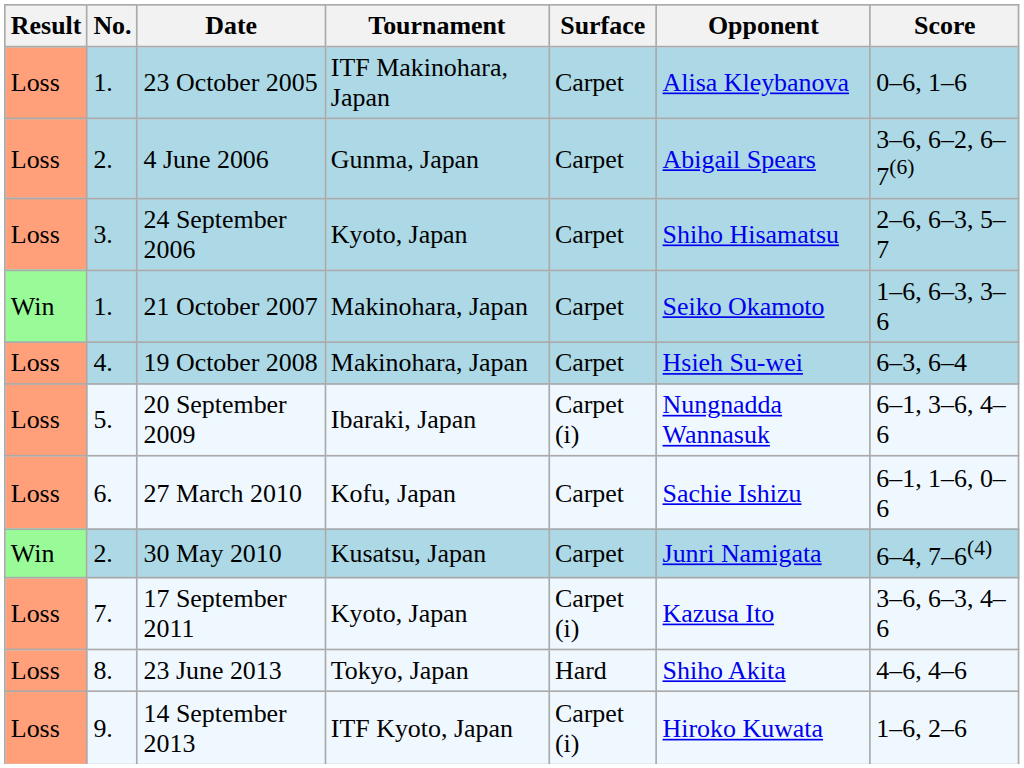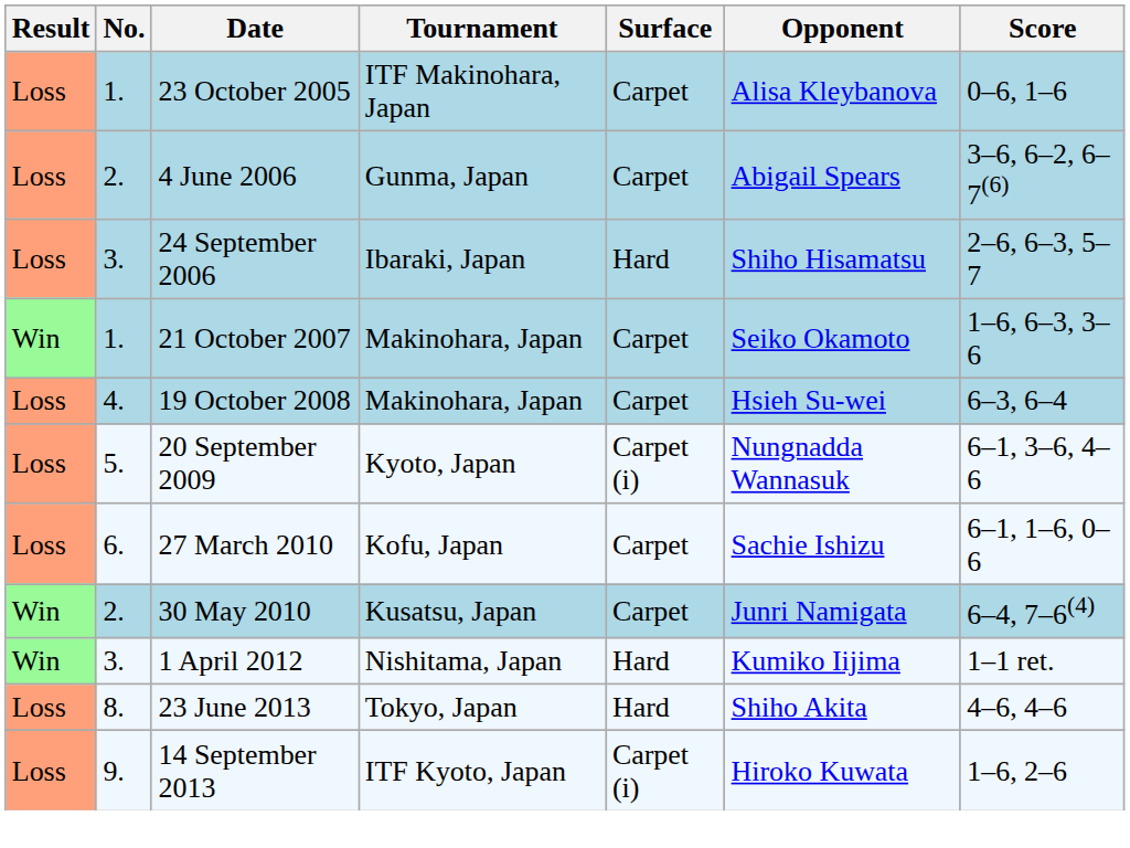24 September 2006 | Tournament: Kyoto, Japan -> Ibaraki, Japan
24 September 2006 | Surface: Carpet -> Hard
20 September 2009 | Tournament: Ibaraki, Japan -> Kyoto, Japan
- row: Loss | 7. | 17 September 2011 | Kyoto, Japan | Carpet (i) | Kazusa Ito | 3–6, 6–3, 4–6
+ row: Win | 3. | 1 April 2012 | Nishitama, Japan | Hard | Kumiko Iijima | 1–1 ret.
